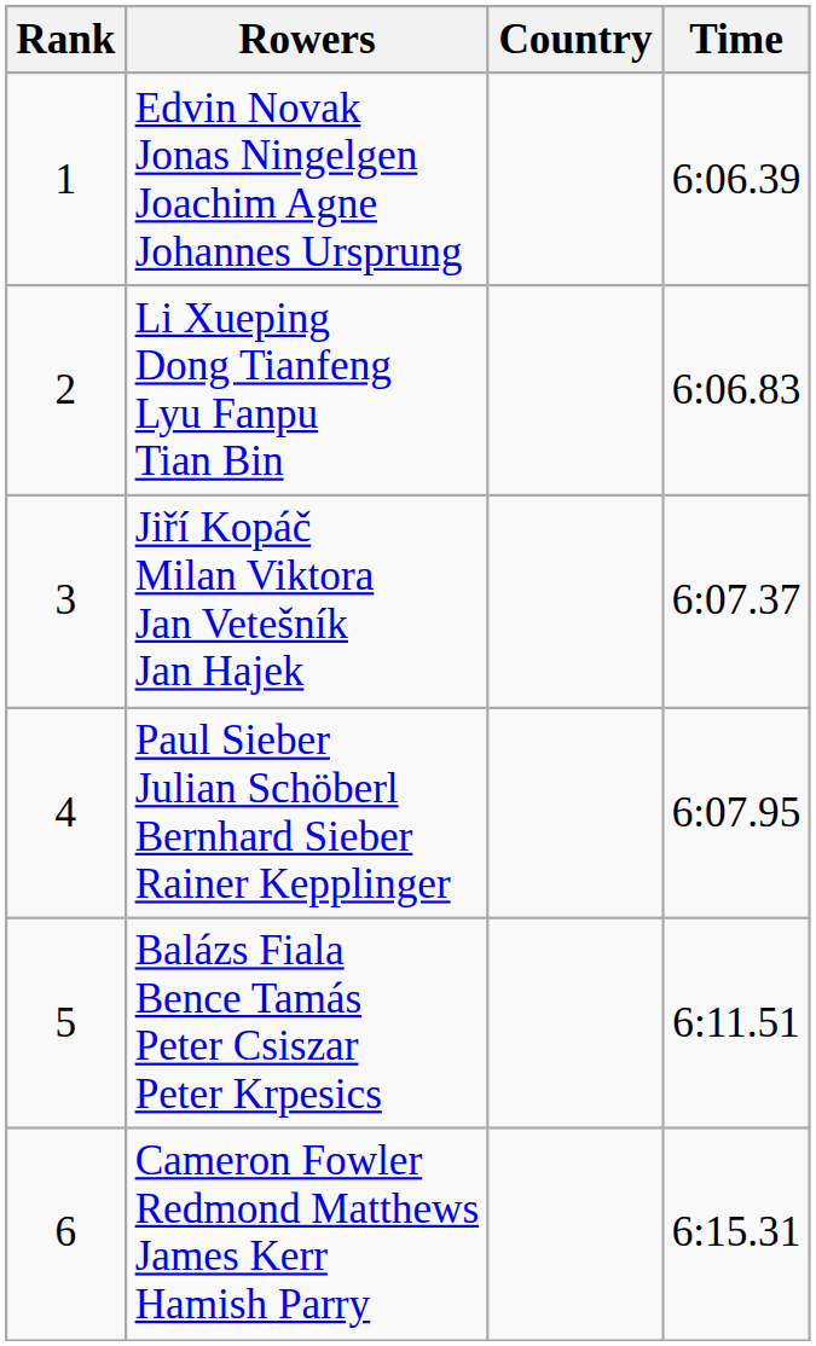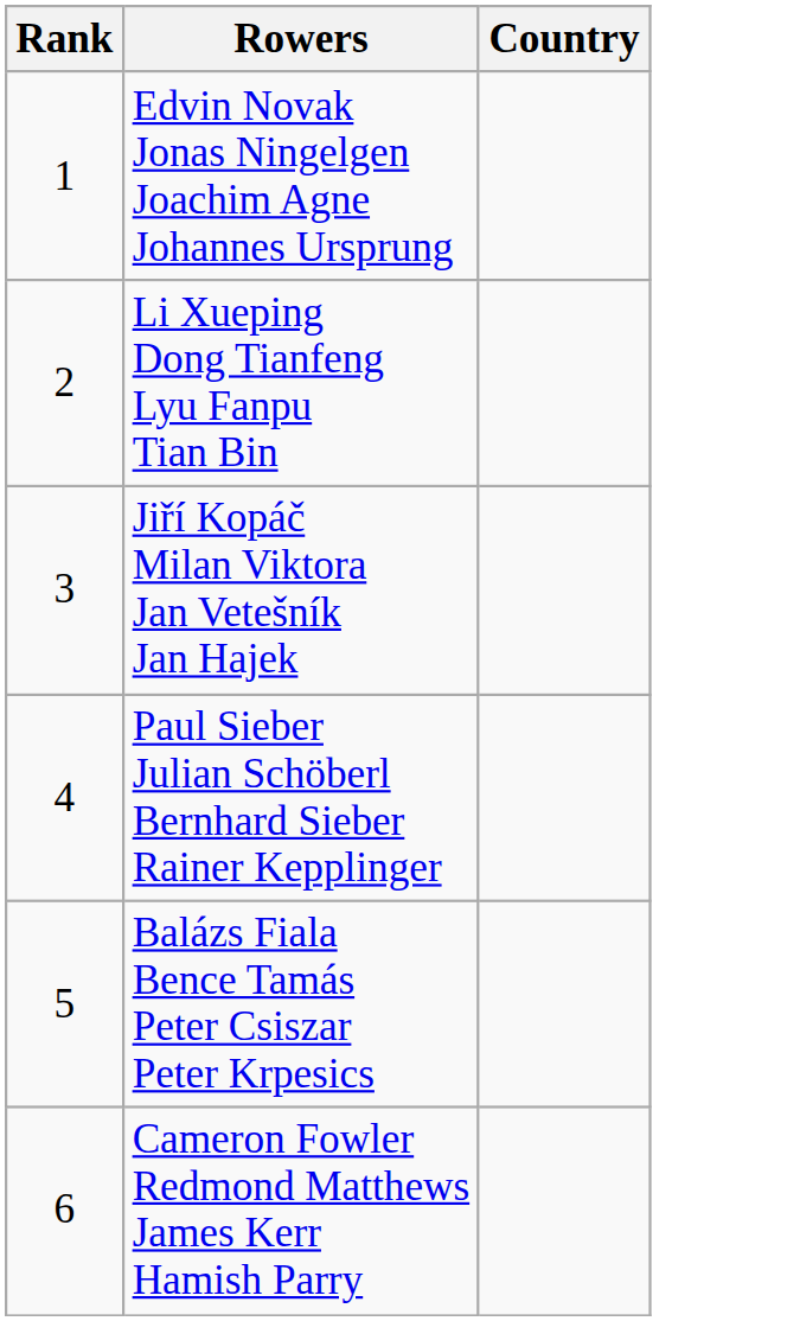- column: Time | 6:06.39 | 6:06.83 | 6:07.37 | 6:07.95 | 6:11.51 | 6:15.31
